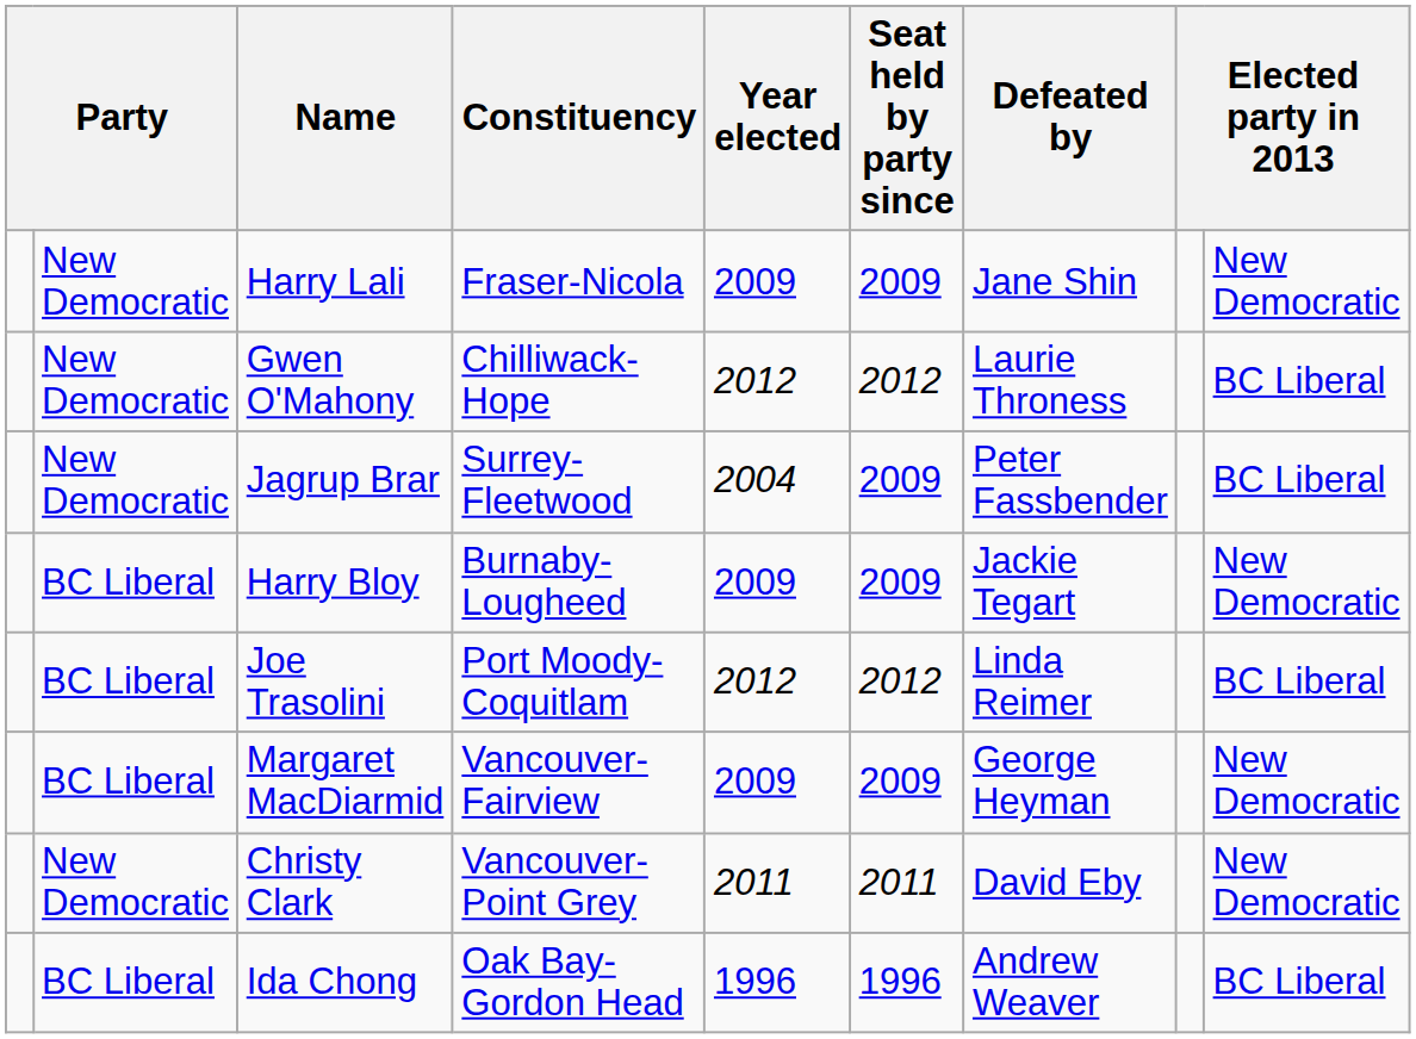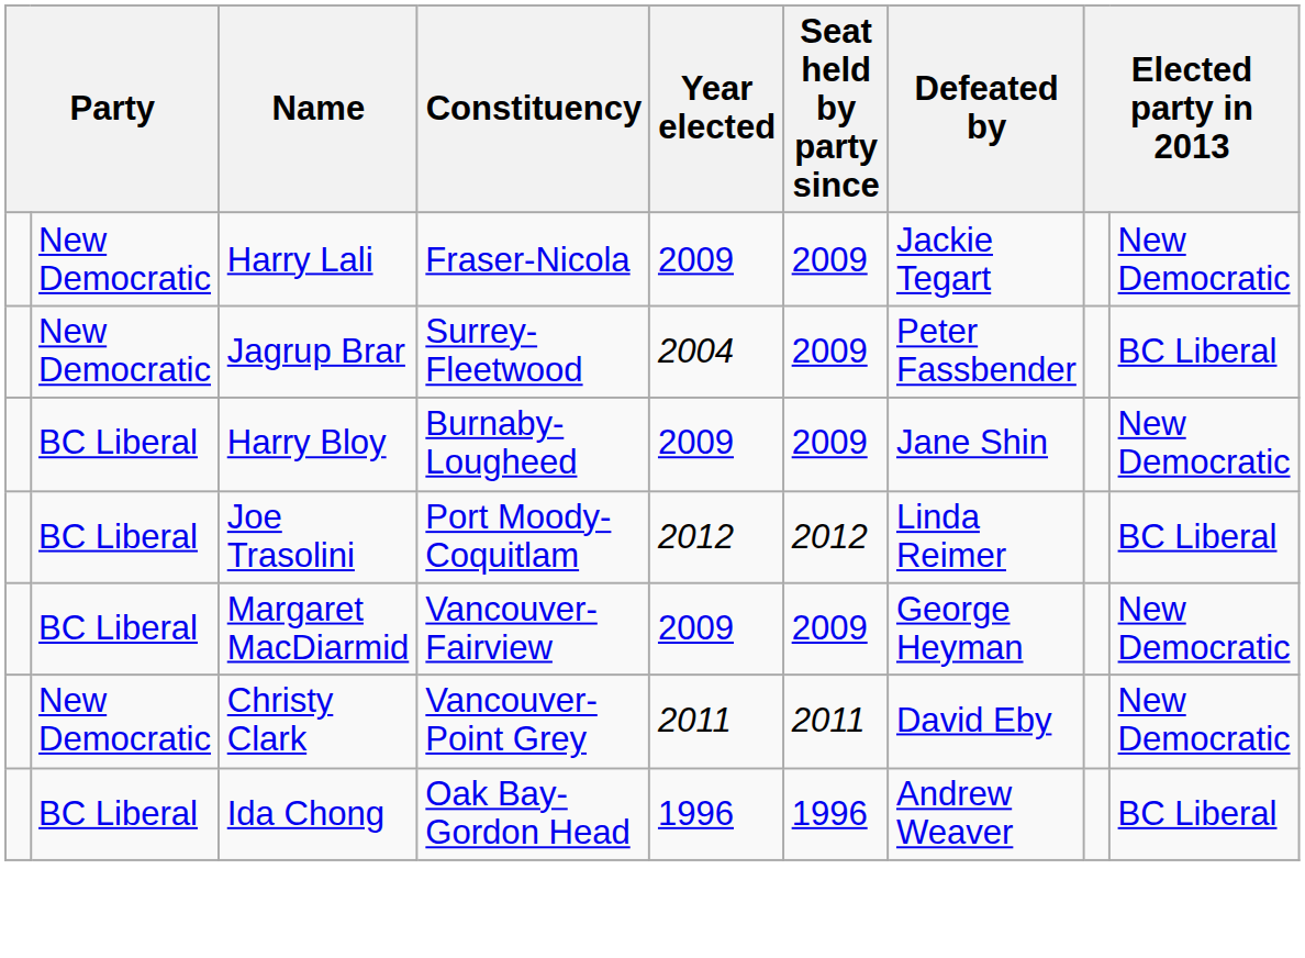Harry Lali | Defeated by: Jane Shin -> Jackie Tegart
- row: New Democratic | Gwen O'Mahony | Chilliwack-Hope | 2012 | 2012 | Laurie Throness | BC Liberal
Harry Bloy | Defeated by: Jackie Tegart -> Jane Shin
